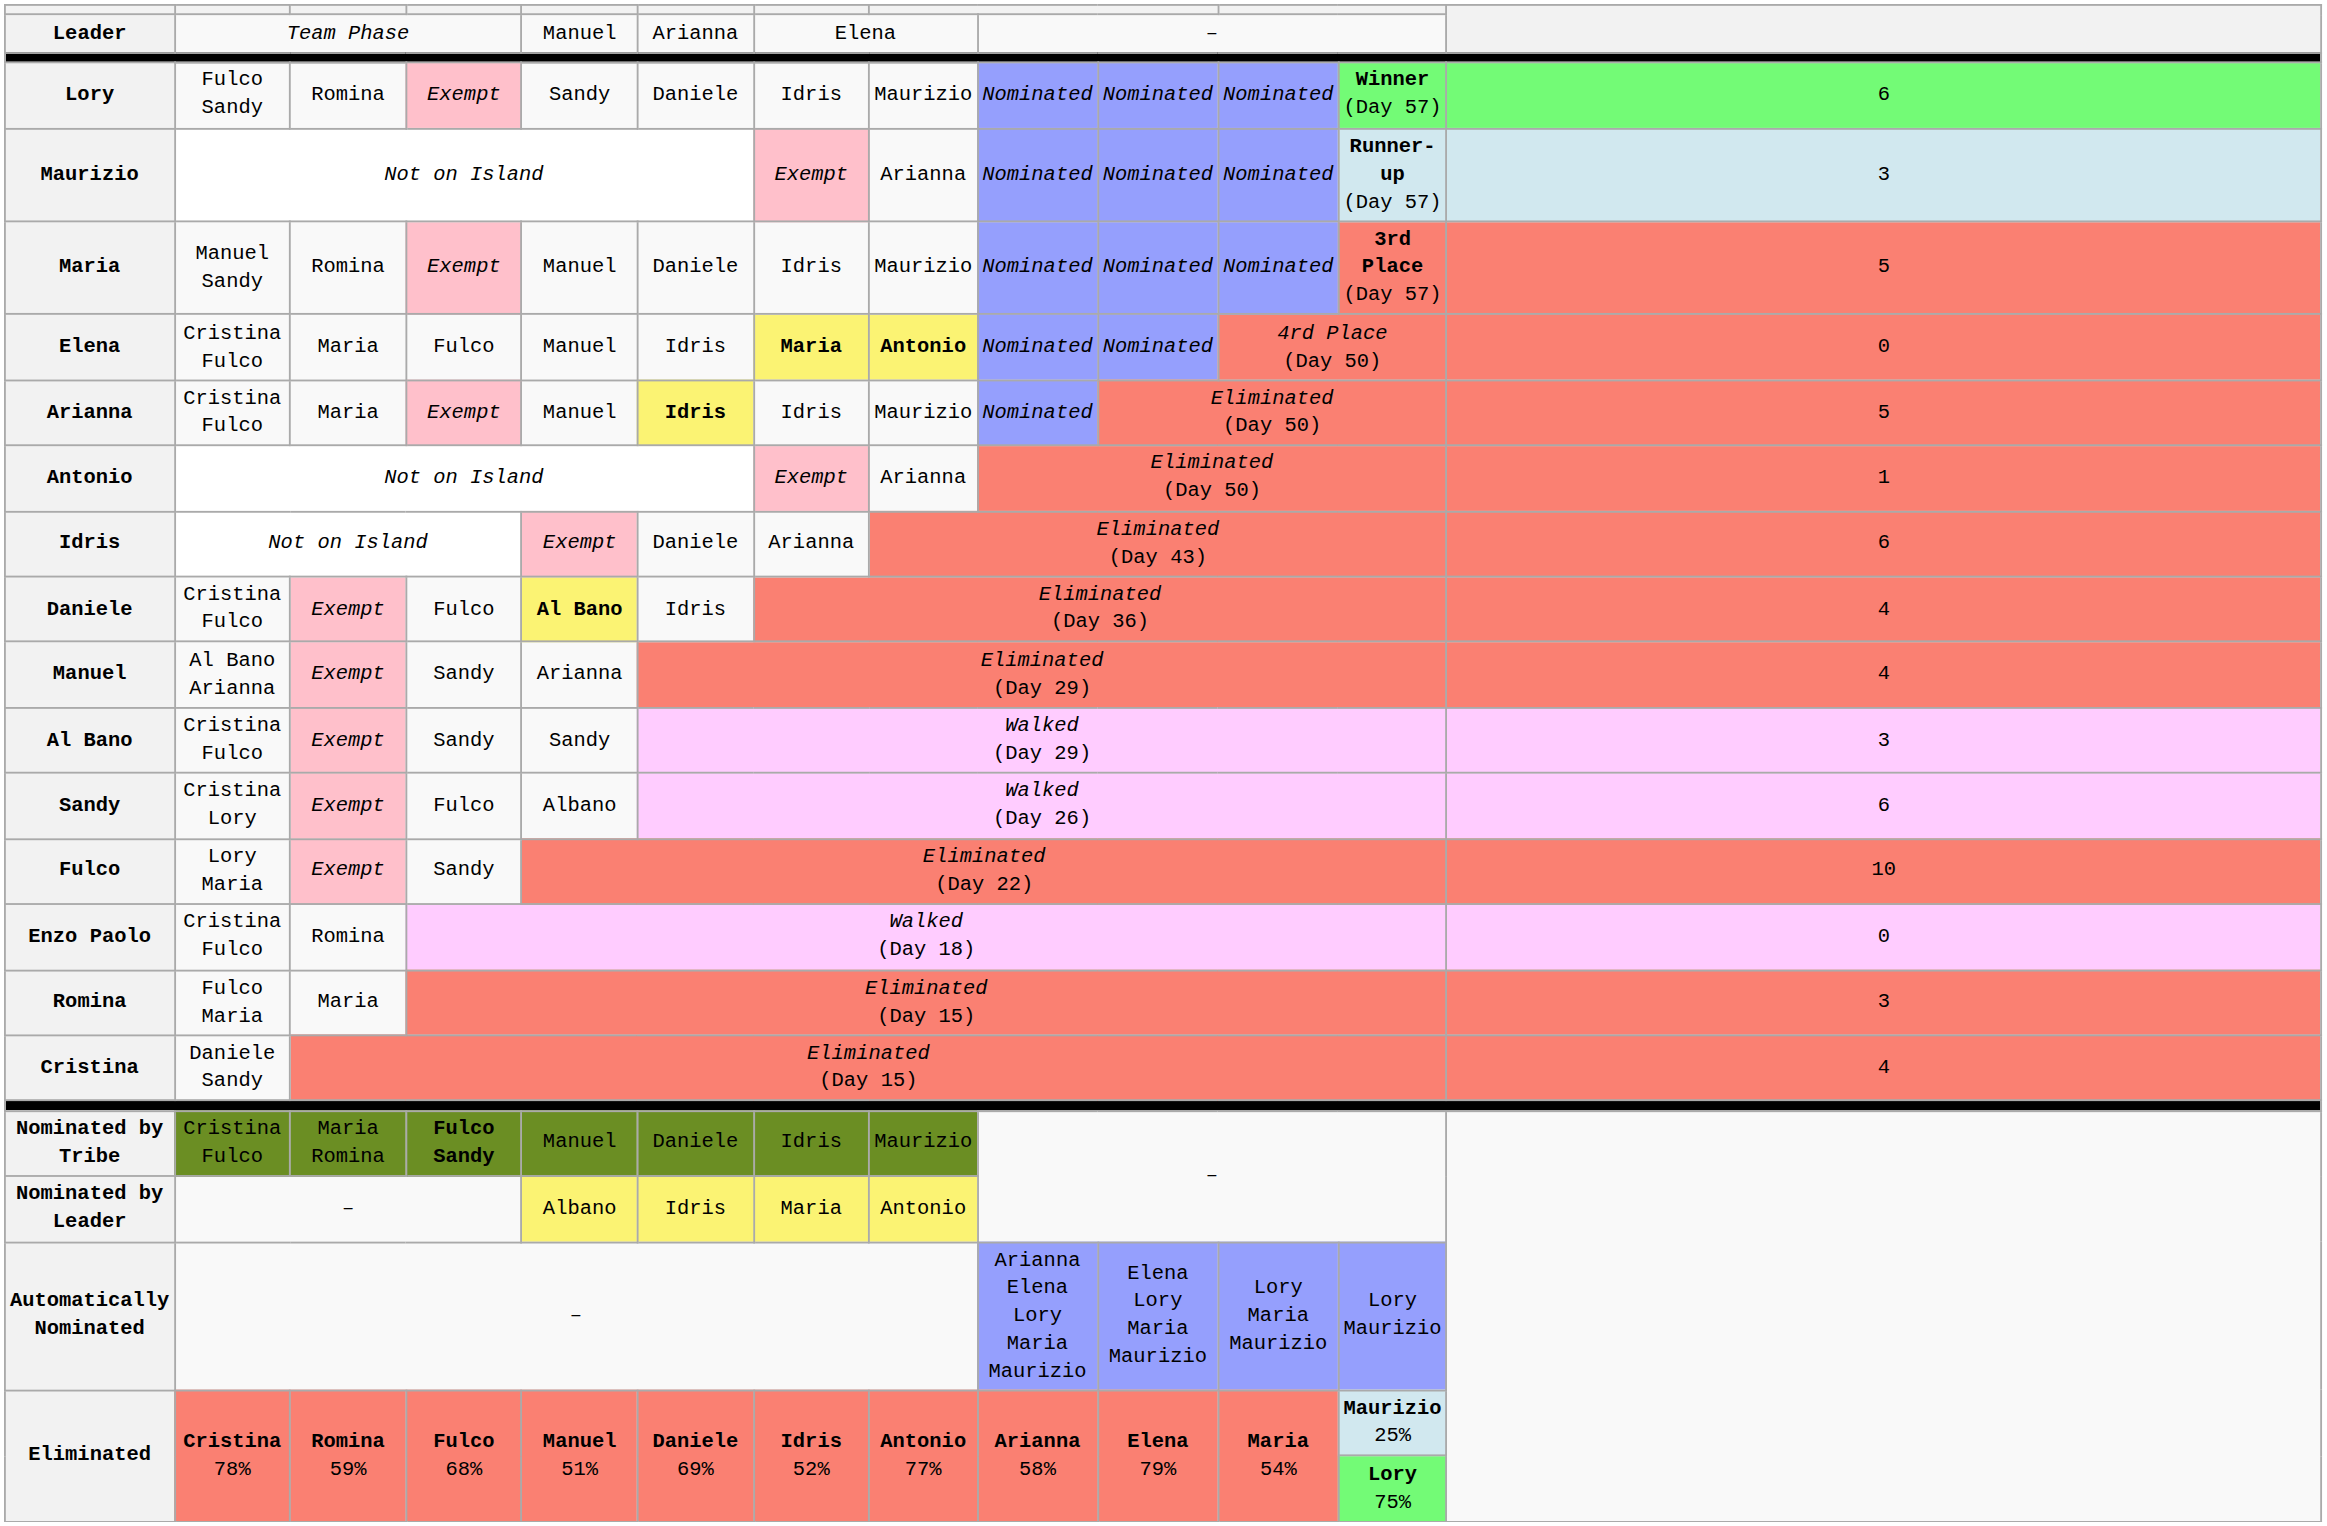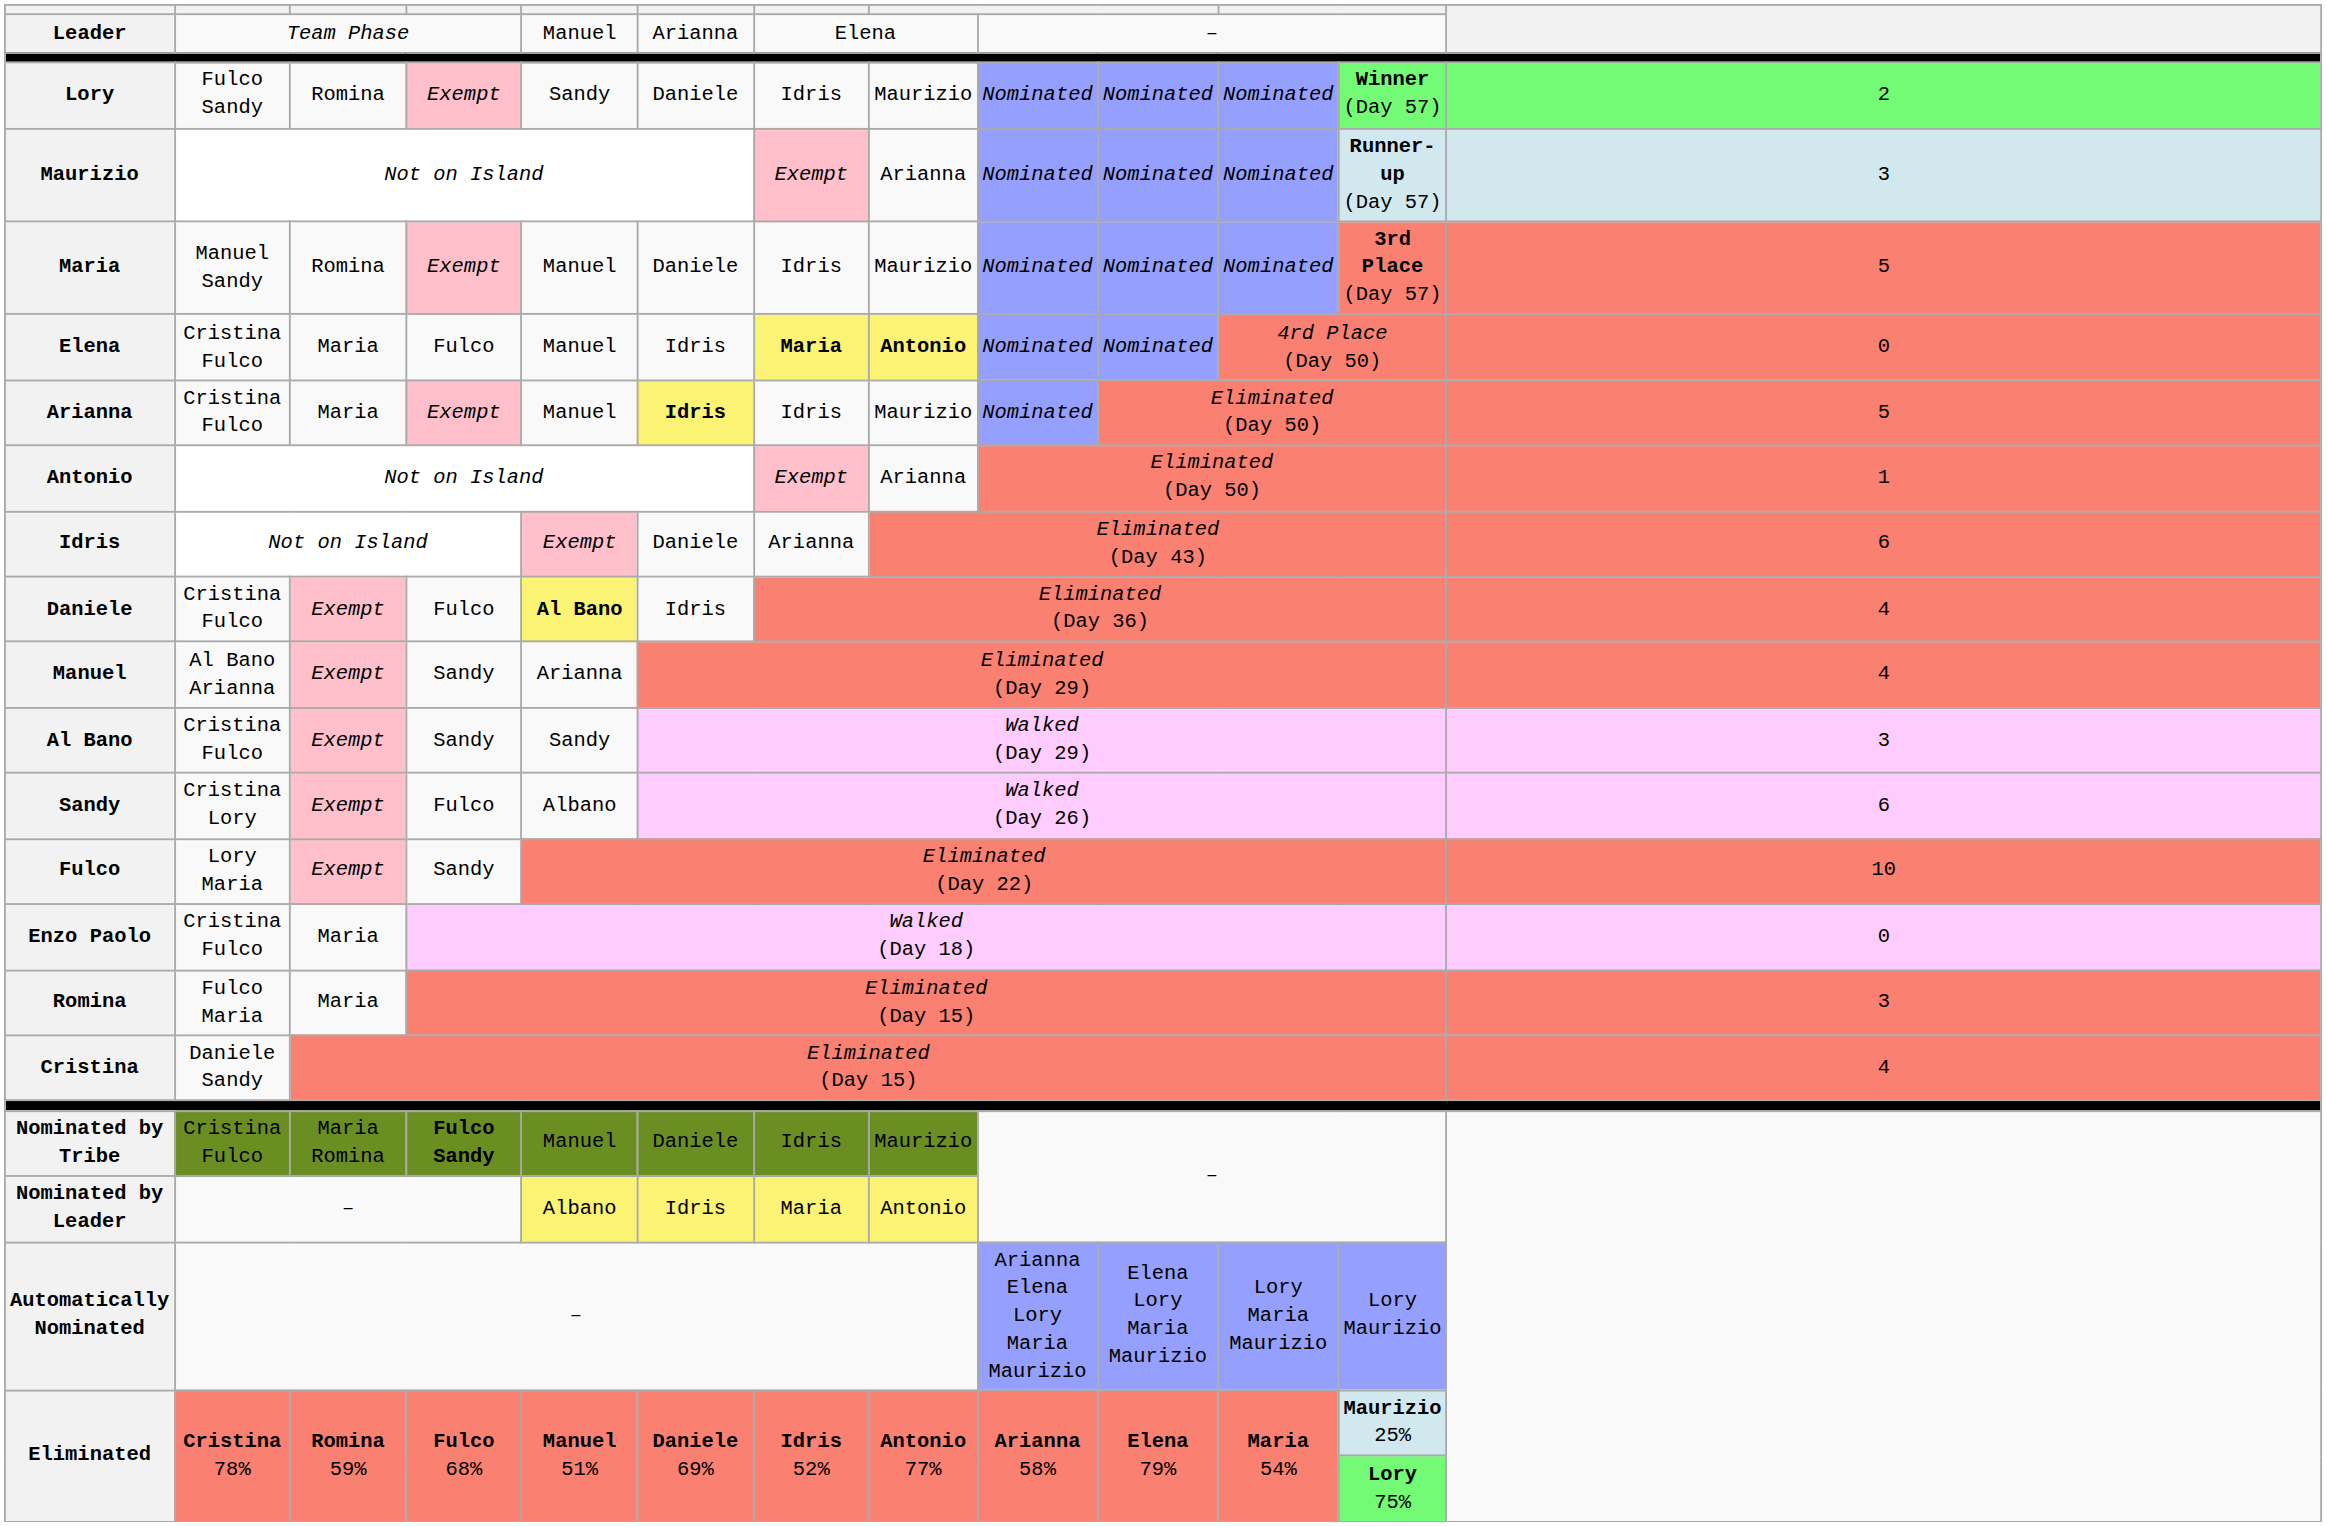Lory | column 13: 6 -> 2
Enzo Paolo | column 3: Romina -> Maria
